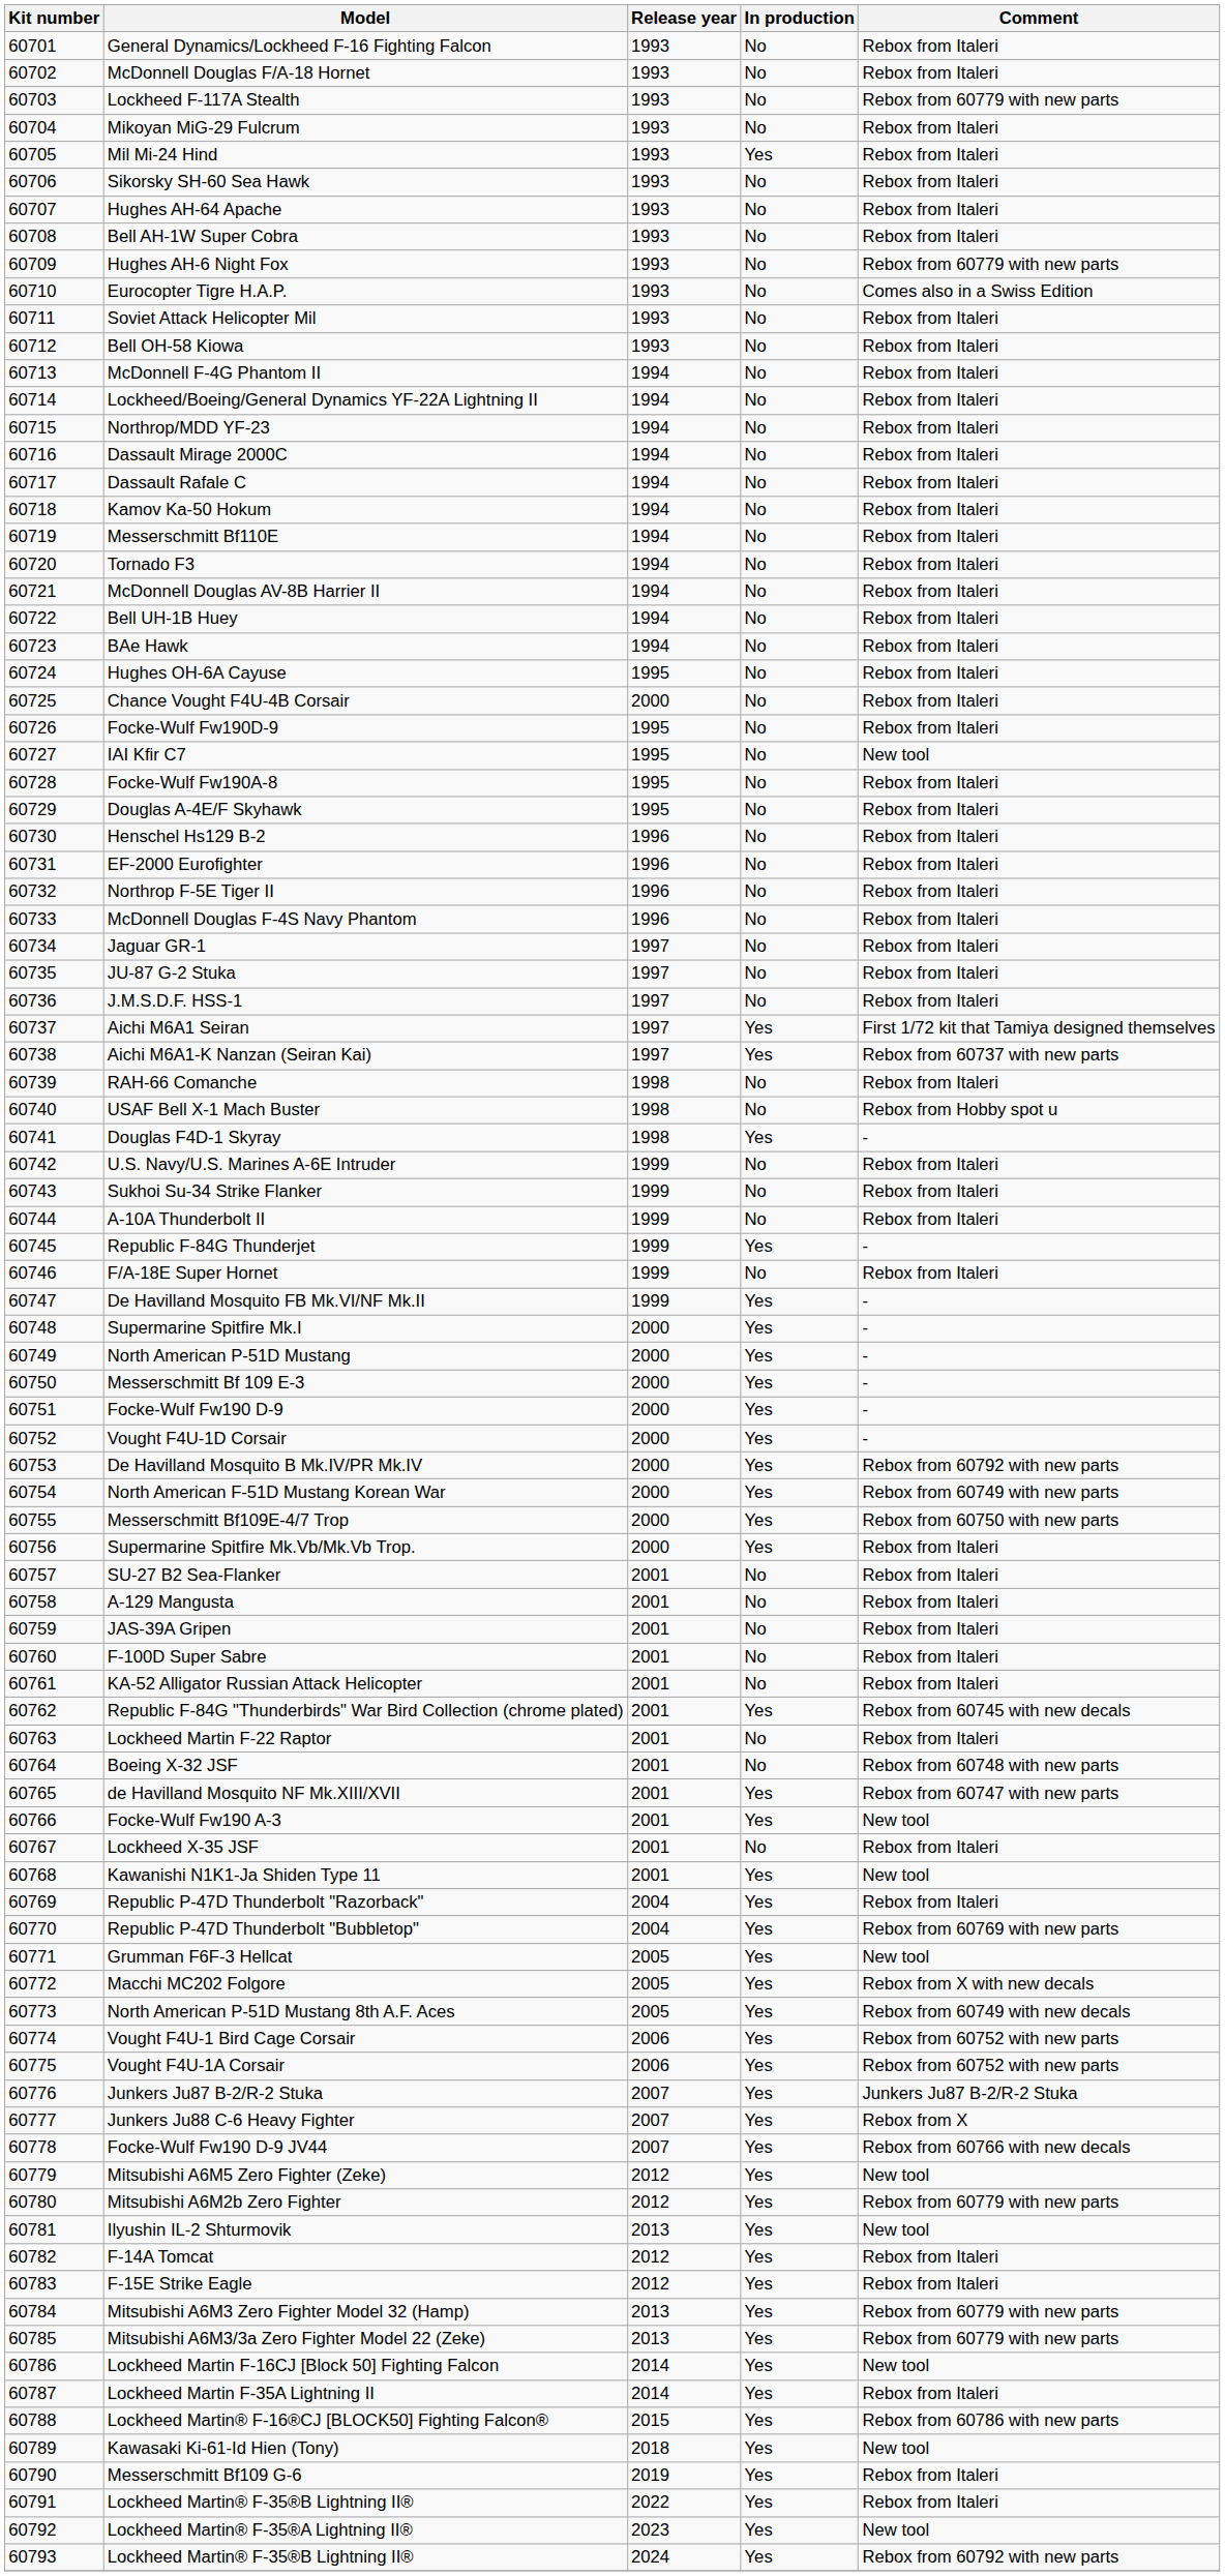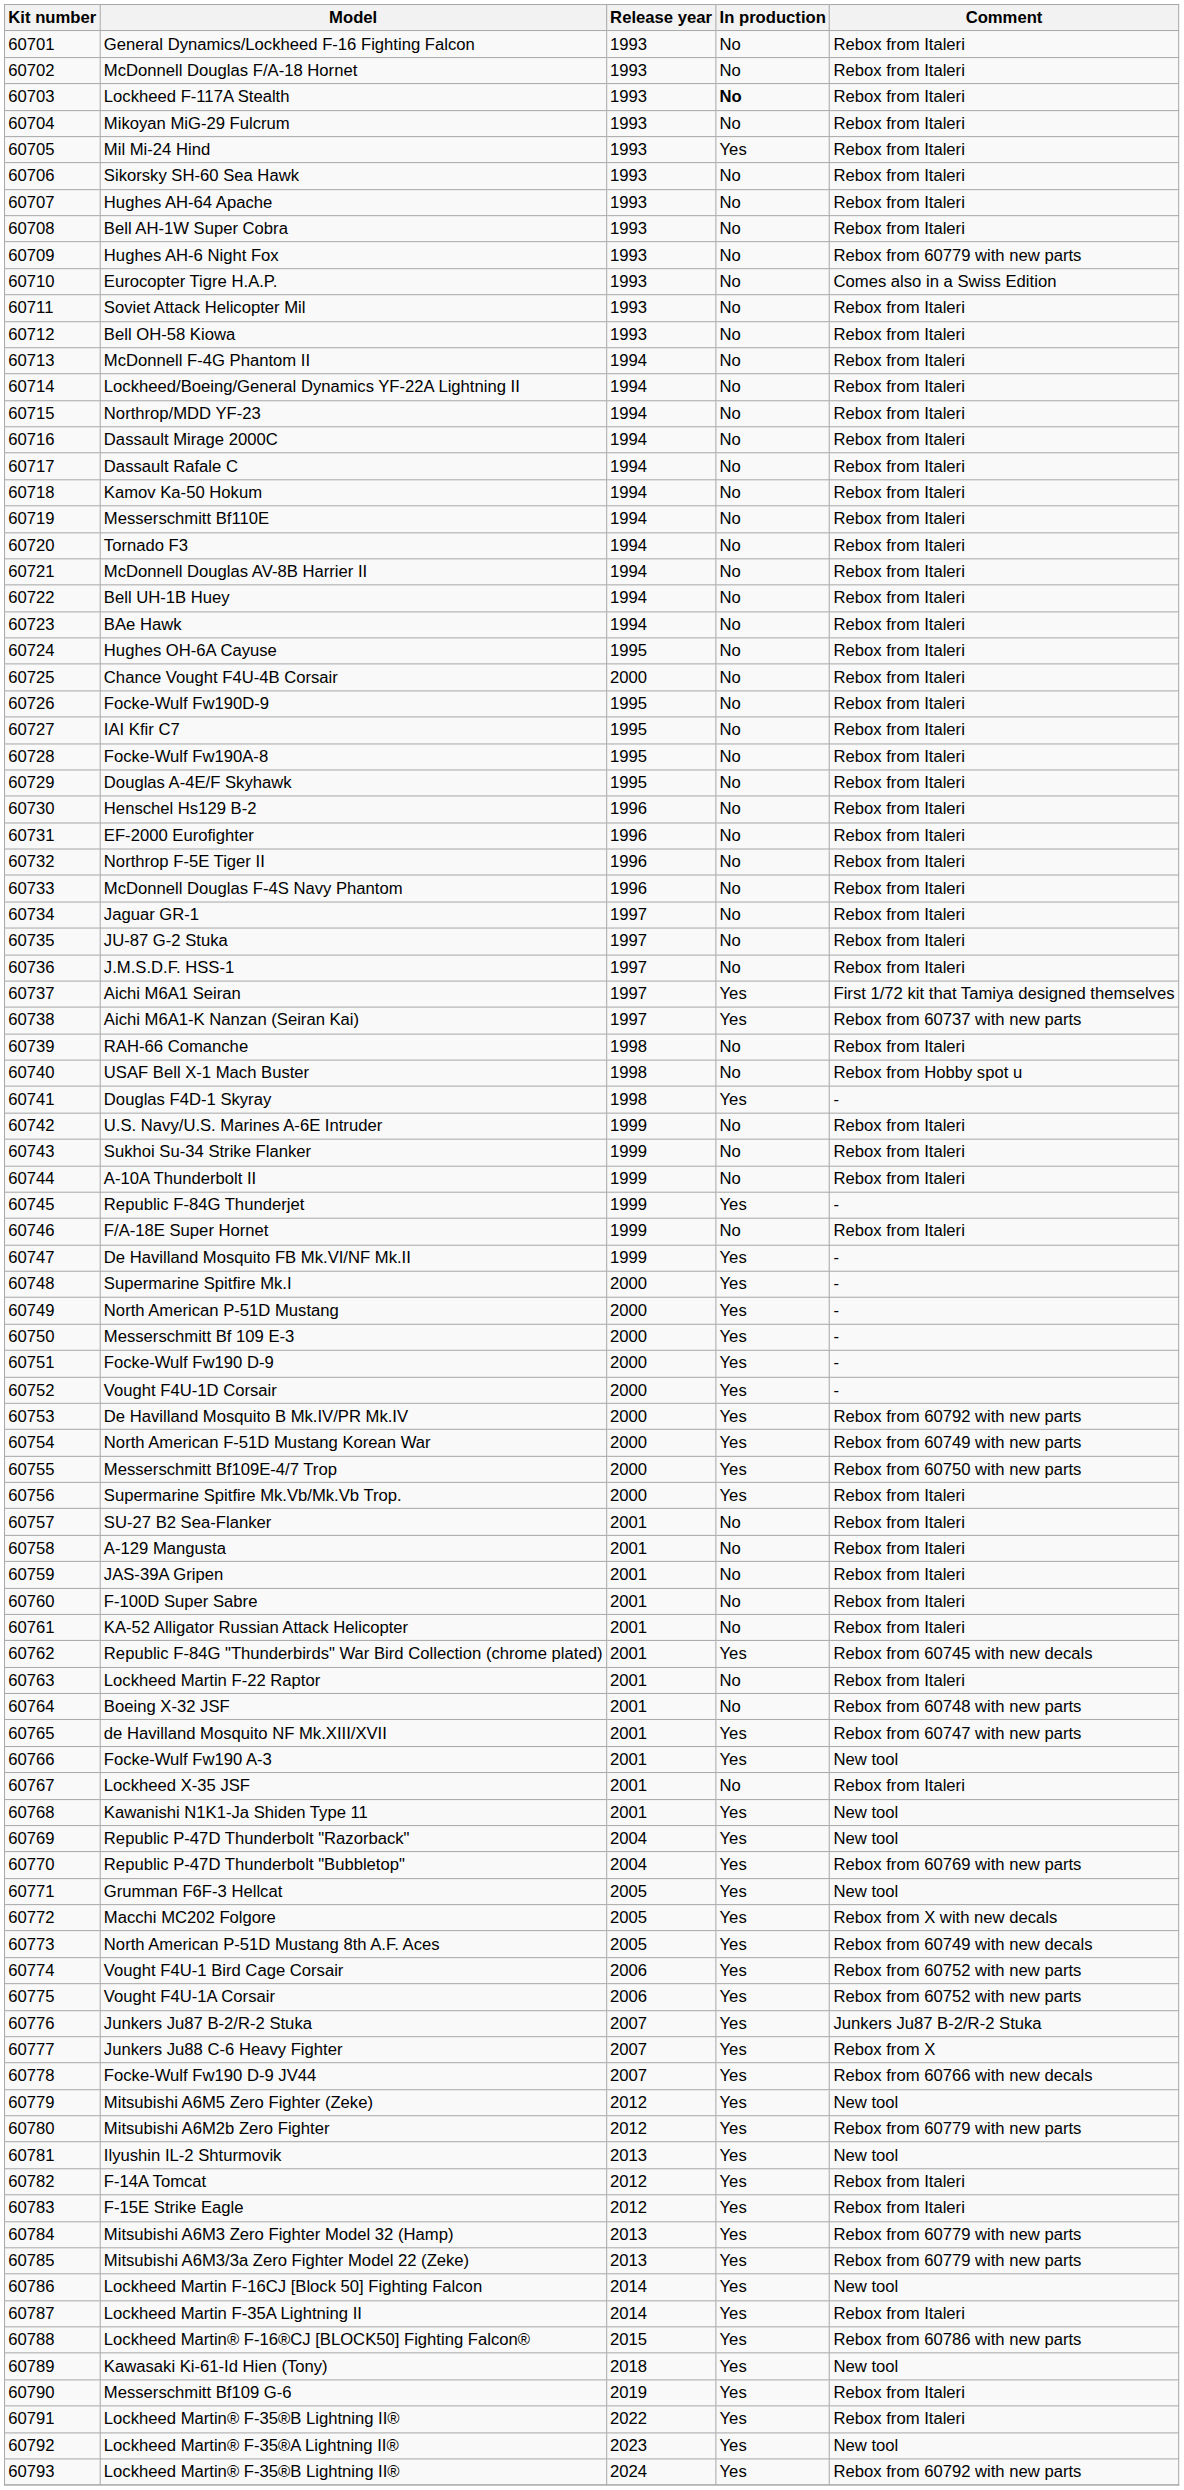Lockheed F-117A Stealth | In production: normal -> bold
Lockheed F-117A Stealth | Comment: Rebox from 60779 with new parts -> Rebox from Italeri
IAI Kfir C7 | Comment: New tool -> Rebox from Italeri
Republic P-47D Thunderbolt "Razorback" | Comment: Rebox from Italeri -> New tool
